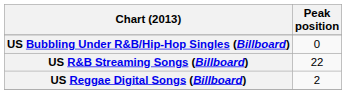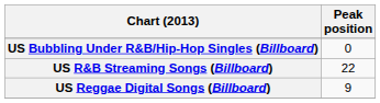US Reggae Digital Songs (Billboard) | Peak position: 2 -> 9
